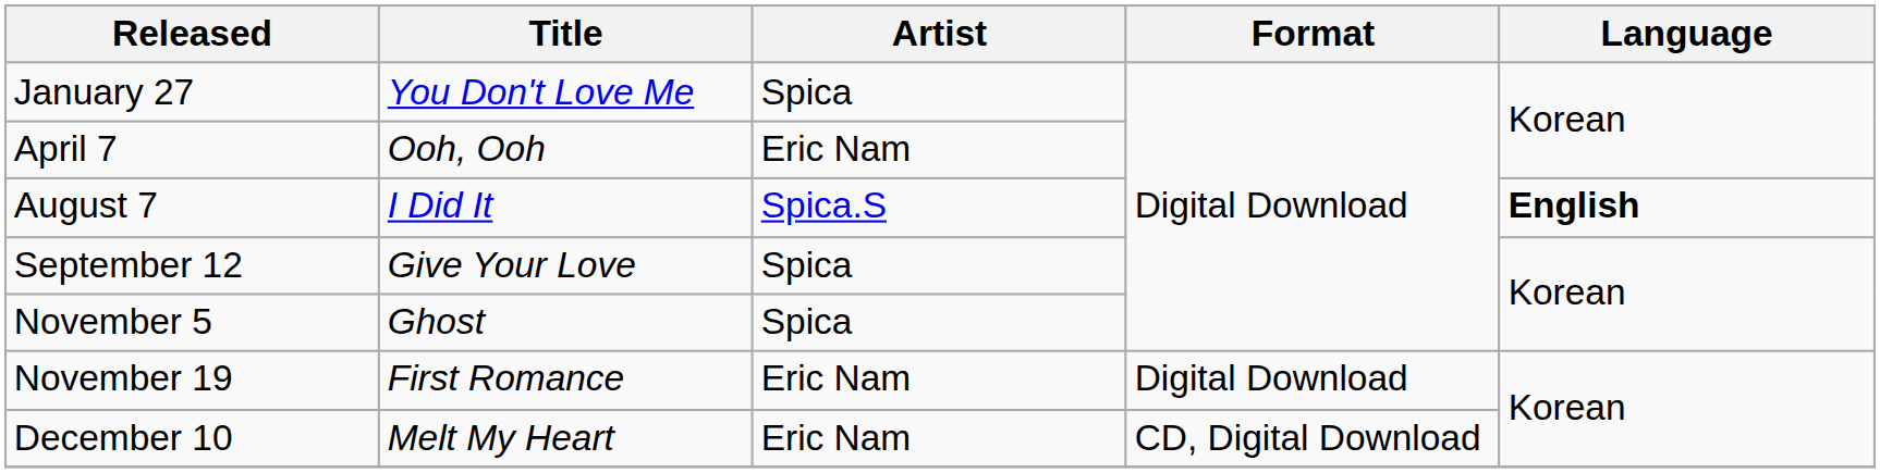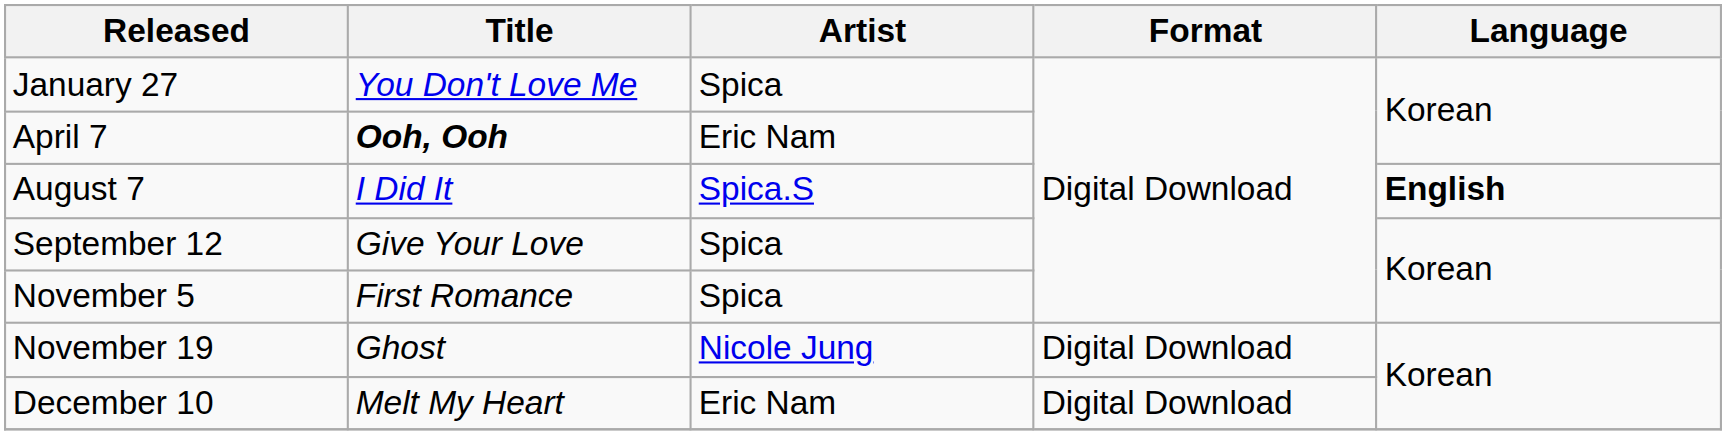April 7 | Title: normal -> bold
November 5 | Title: Ghost -> First Romance
November 19 | Title: First Romance -> Ghost
November 19 | Artist: Eric Nam -> Nicole Jung
December 10 | Format: CD, Digital Download -> Digital Download
